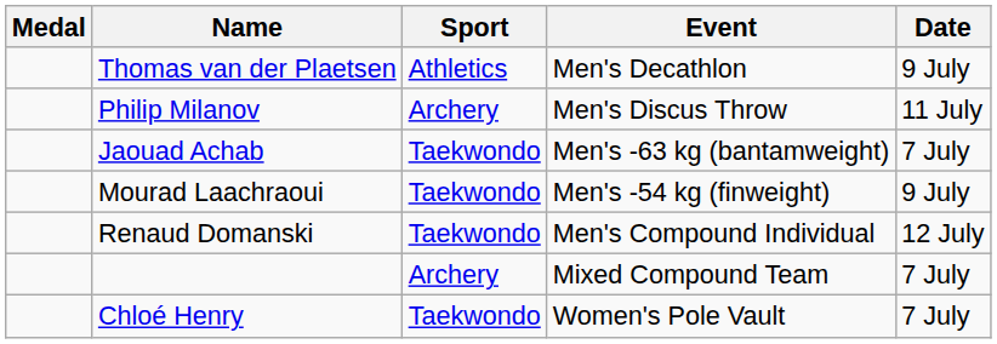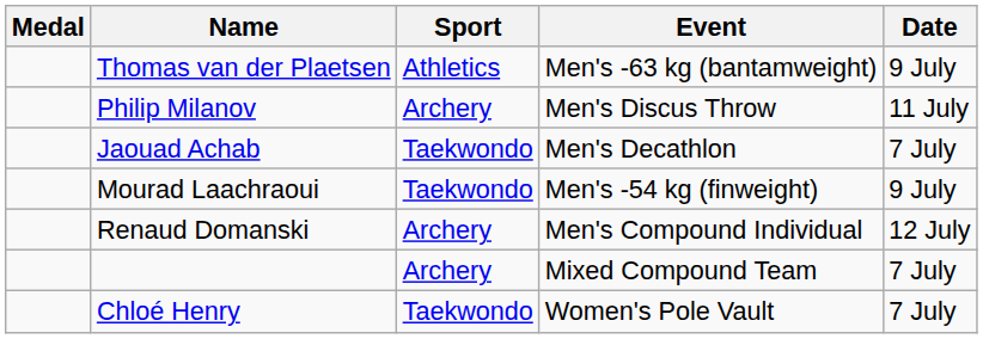Thomas van der Plaetsen | Event: Men's Decathlon -> Men's -63 kg (bantamweight)
Jaouad Achab | Event: Men's -63 kg (bantamweight) -> Men's Decathlon
Renaud Domanski | Sport: Taekwondo -> Archery
